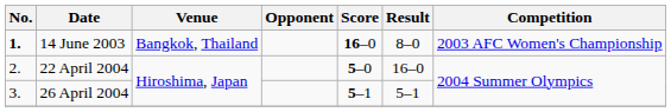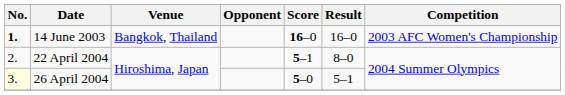14 June 2003 | Result: 8–0 -> 16–0
22 April 2004 | Score: 5–0 -> 5–1
22 April 2004 | Result: 16–0 -> 8–0
26 April 2004 | No.: no background -> lightyellow background
26 April 2004 | Score: 5–1 -> 5–0
